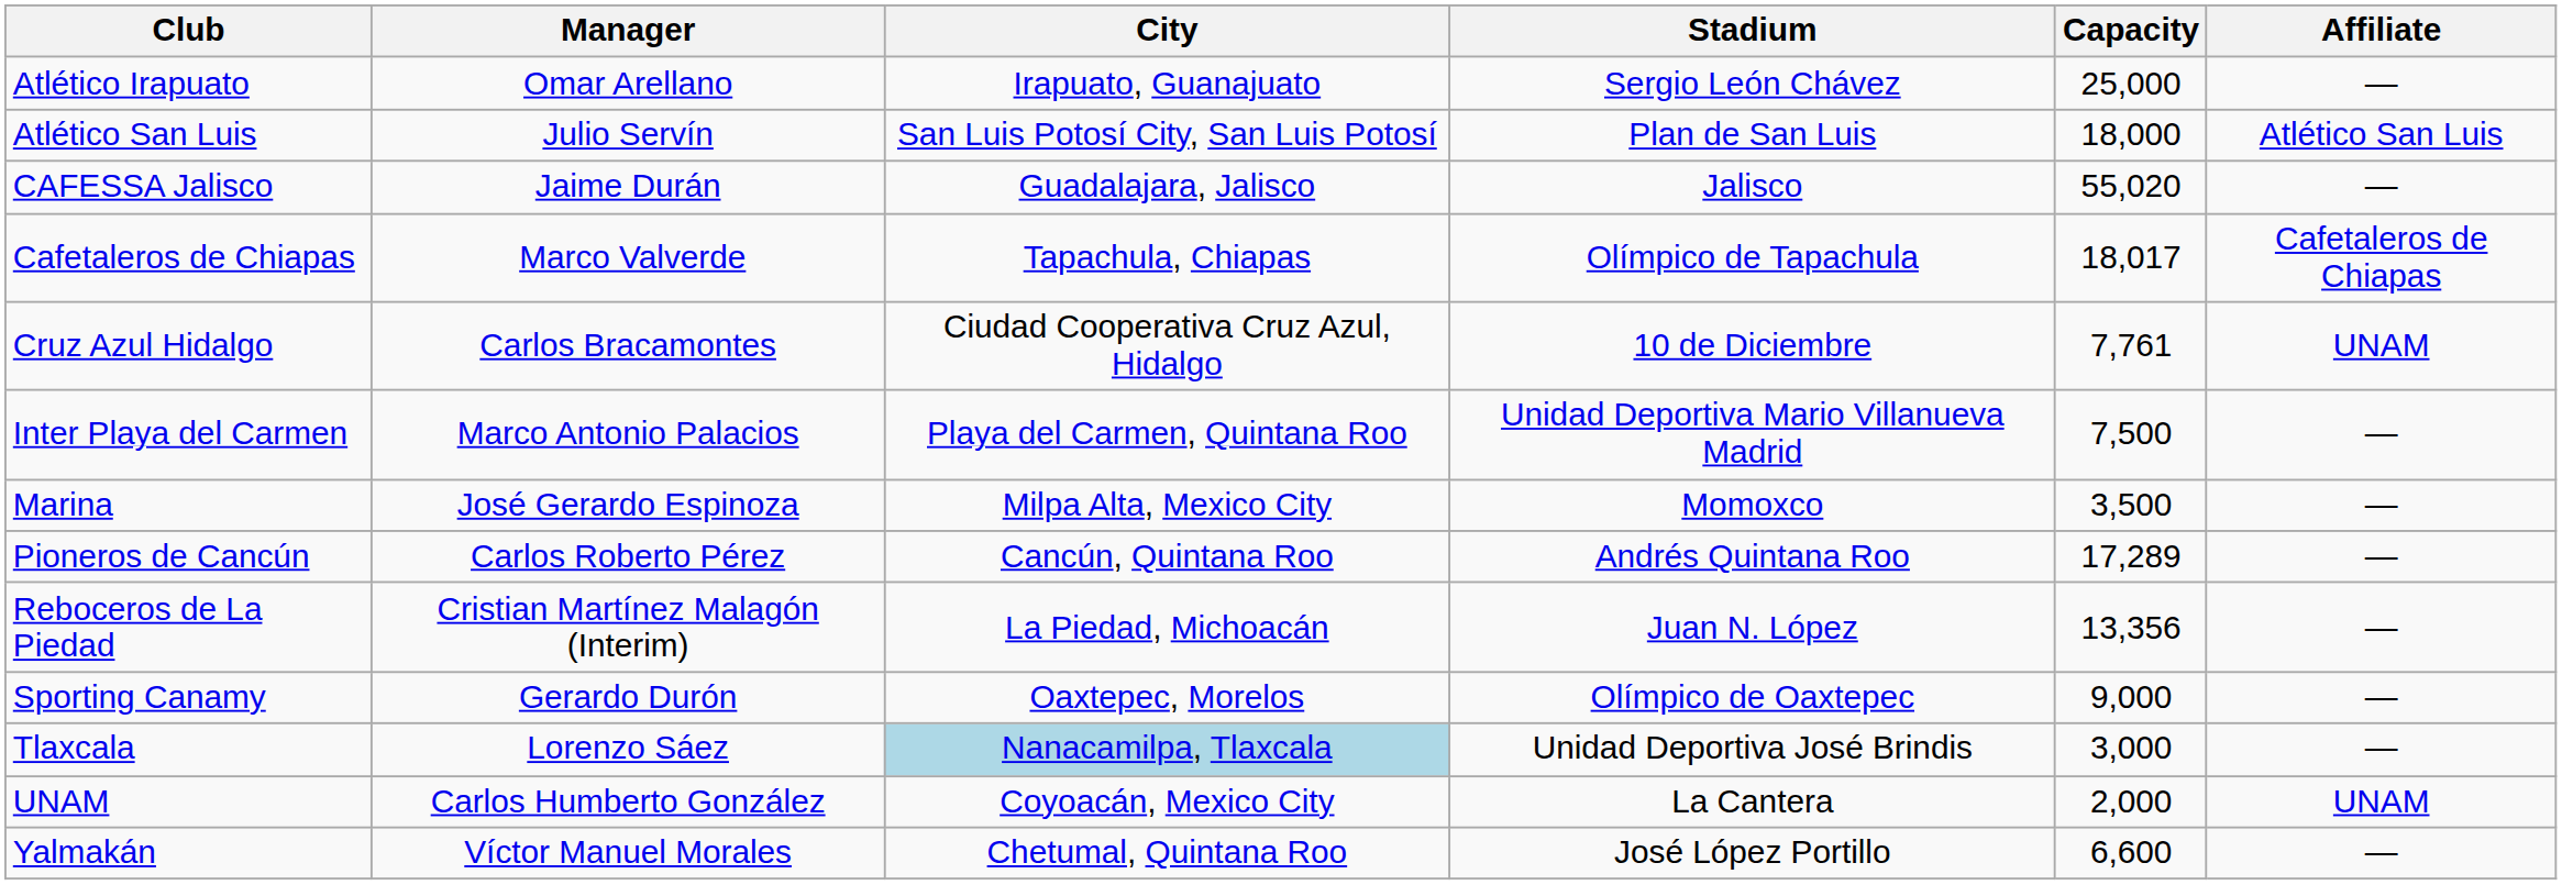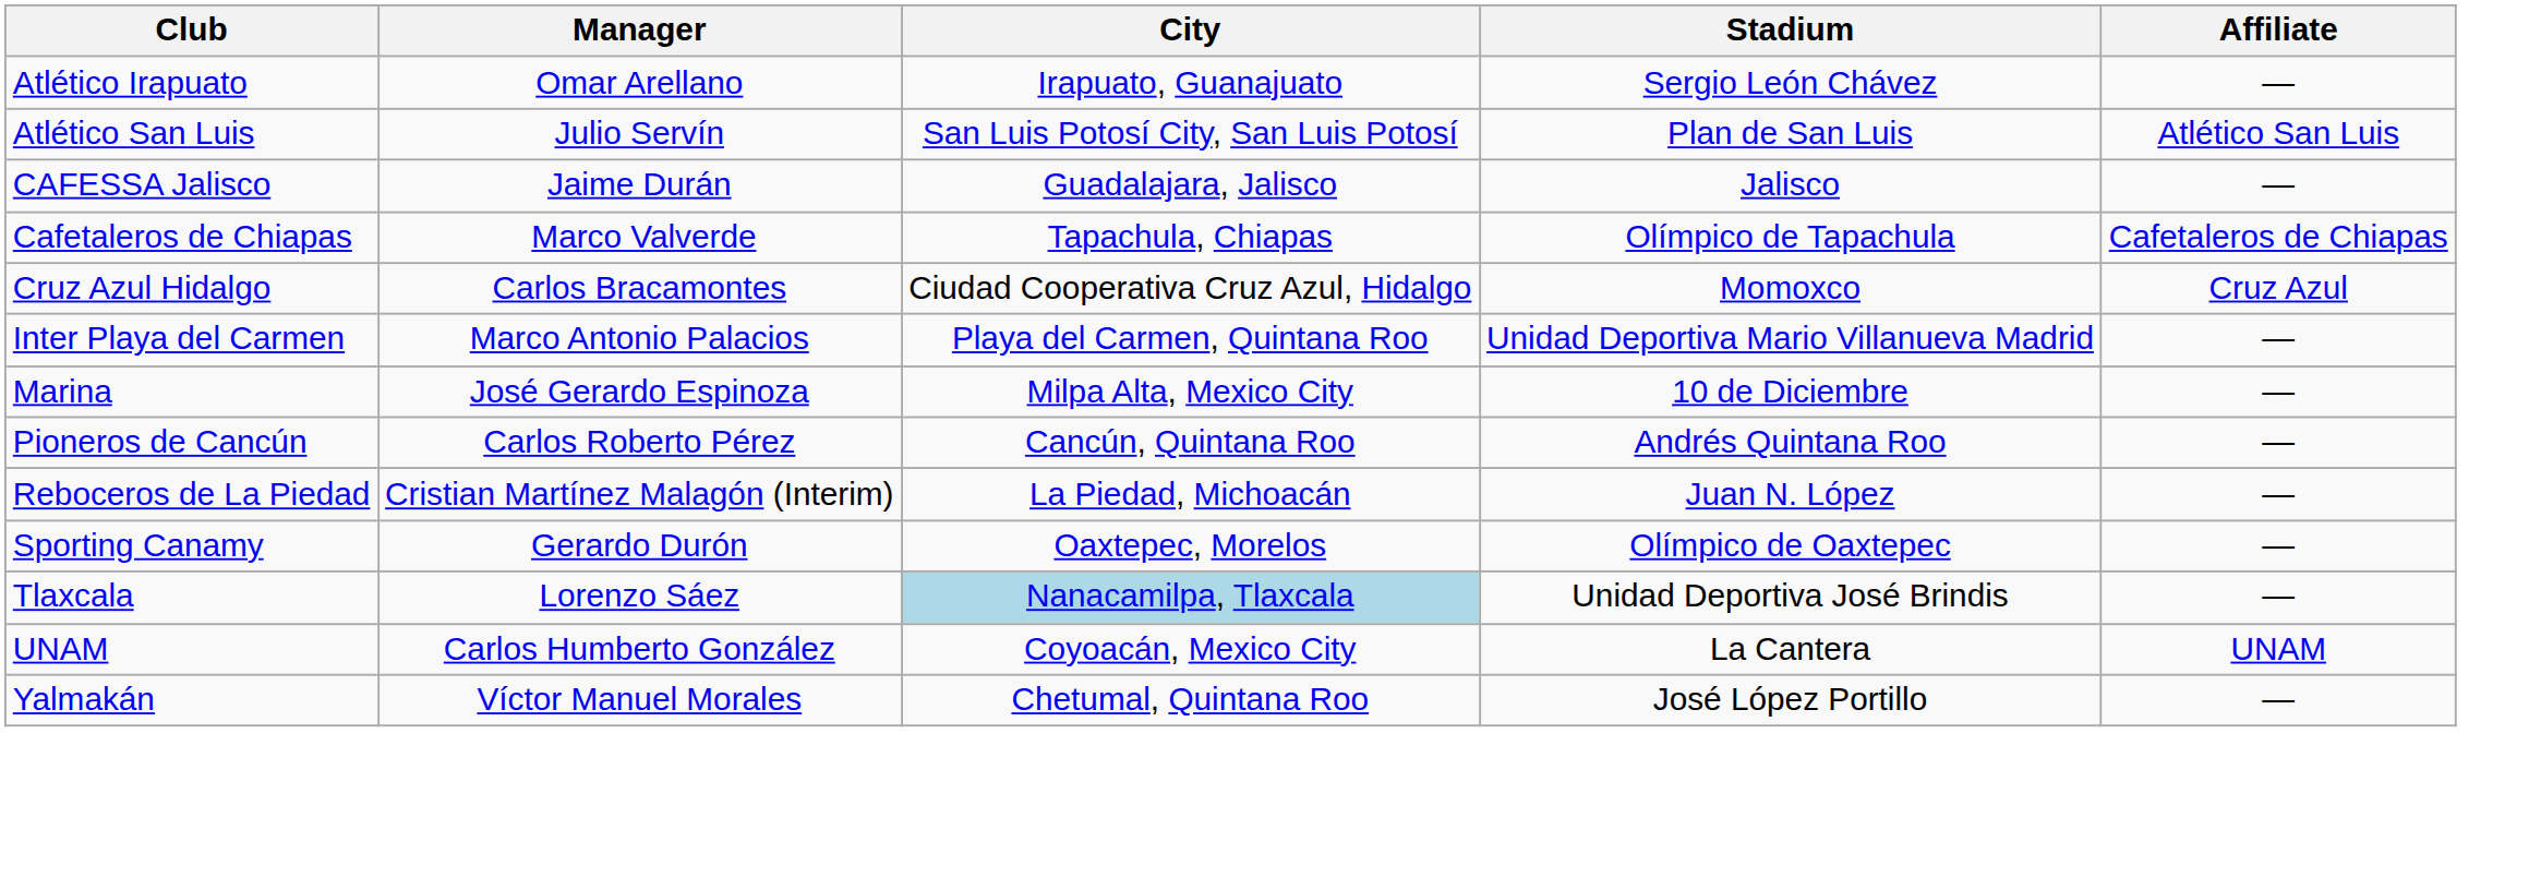- column: Capacity | 25,000 | 18,000 | 55,020 | 18,017 | 7,761 | 7,500 | 3,500 | 17,289 | 13,356 | 9,000 | 3,000 | 2,000 | 6,600
Cruz Azul Hidalgo | Stadium: 10 de Diciembre -> Momoxco
Cruz Azul Hidalgo | Affiliate: UNAM -> Cruz Azul
Marina | Stadium: Momoxco -> 10 de Diciembre
